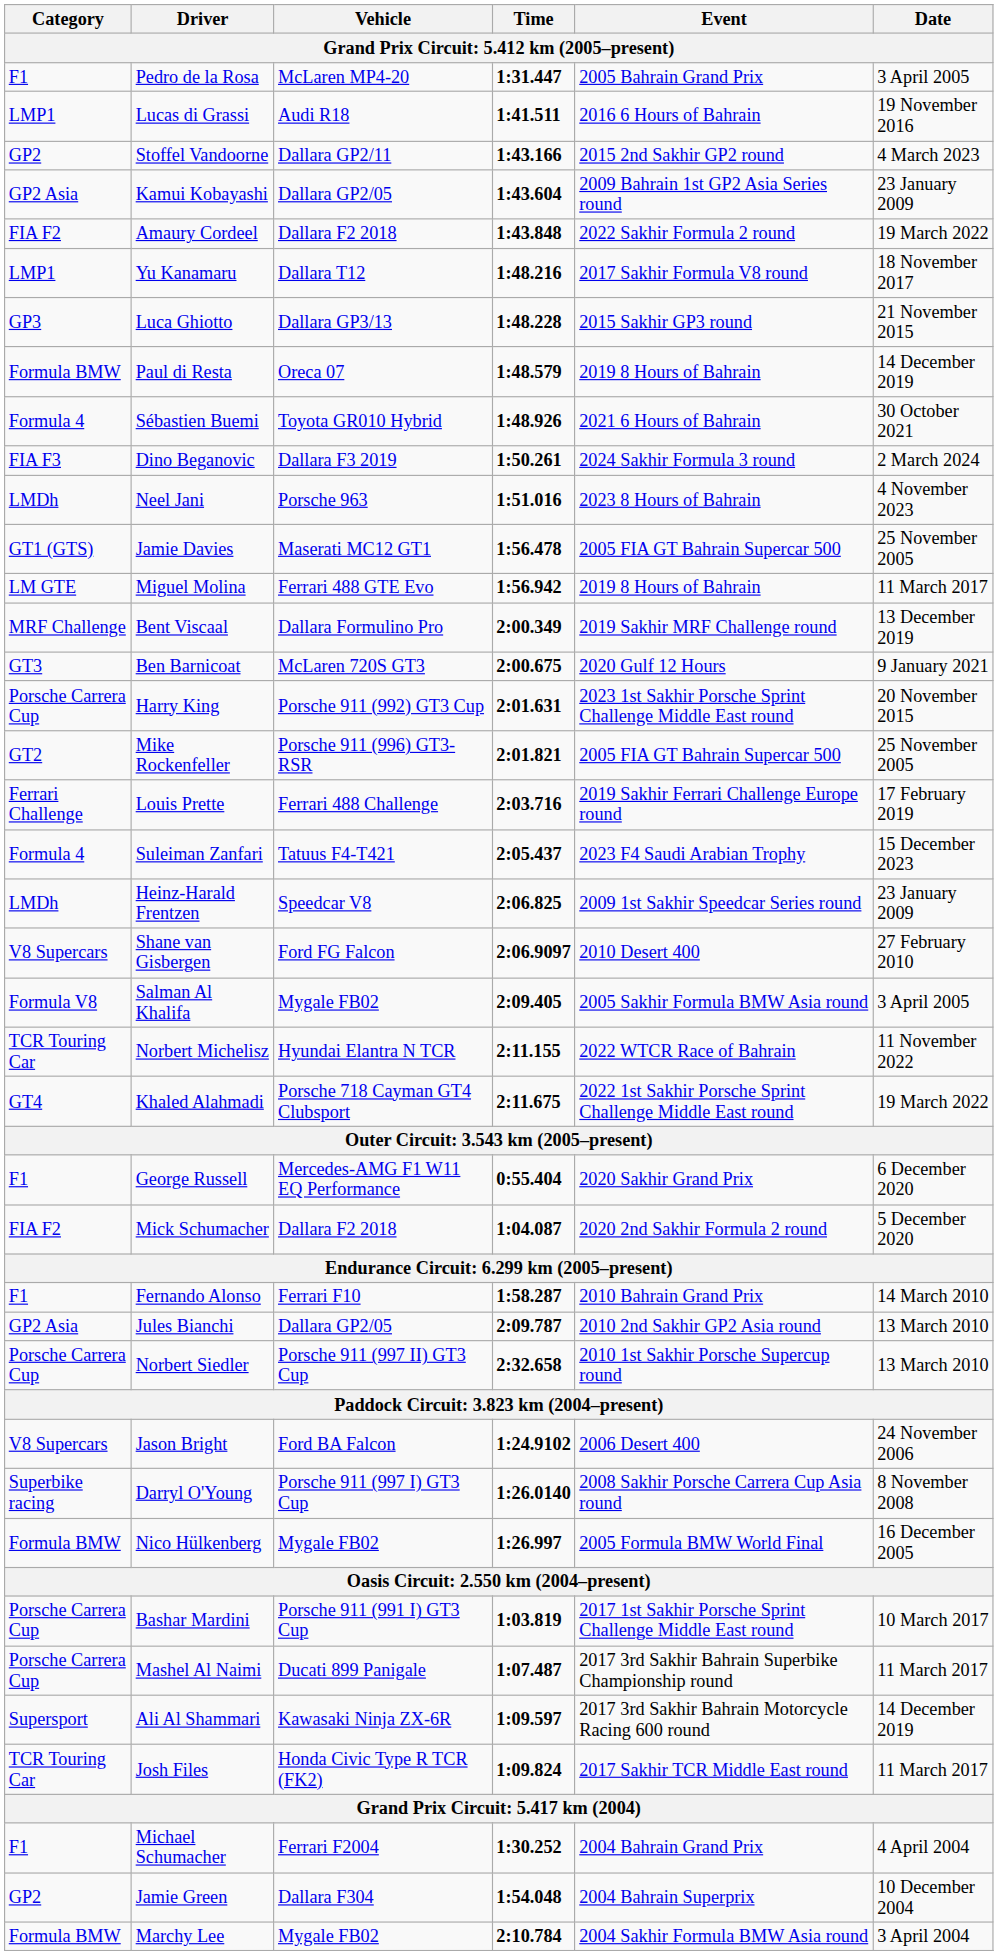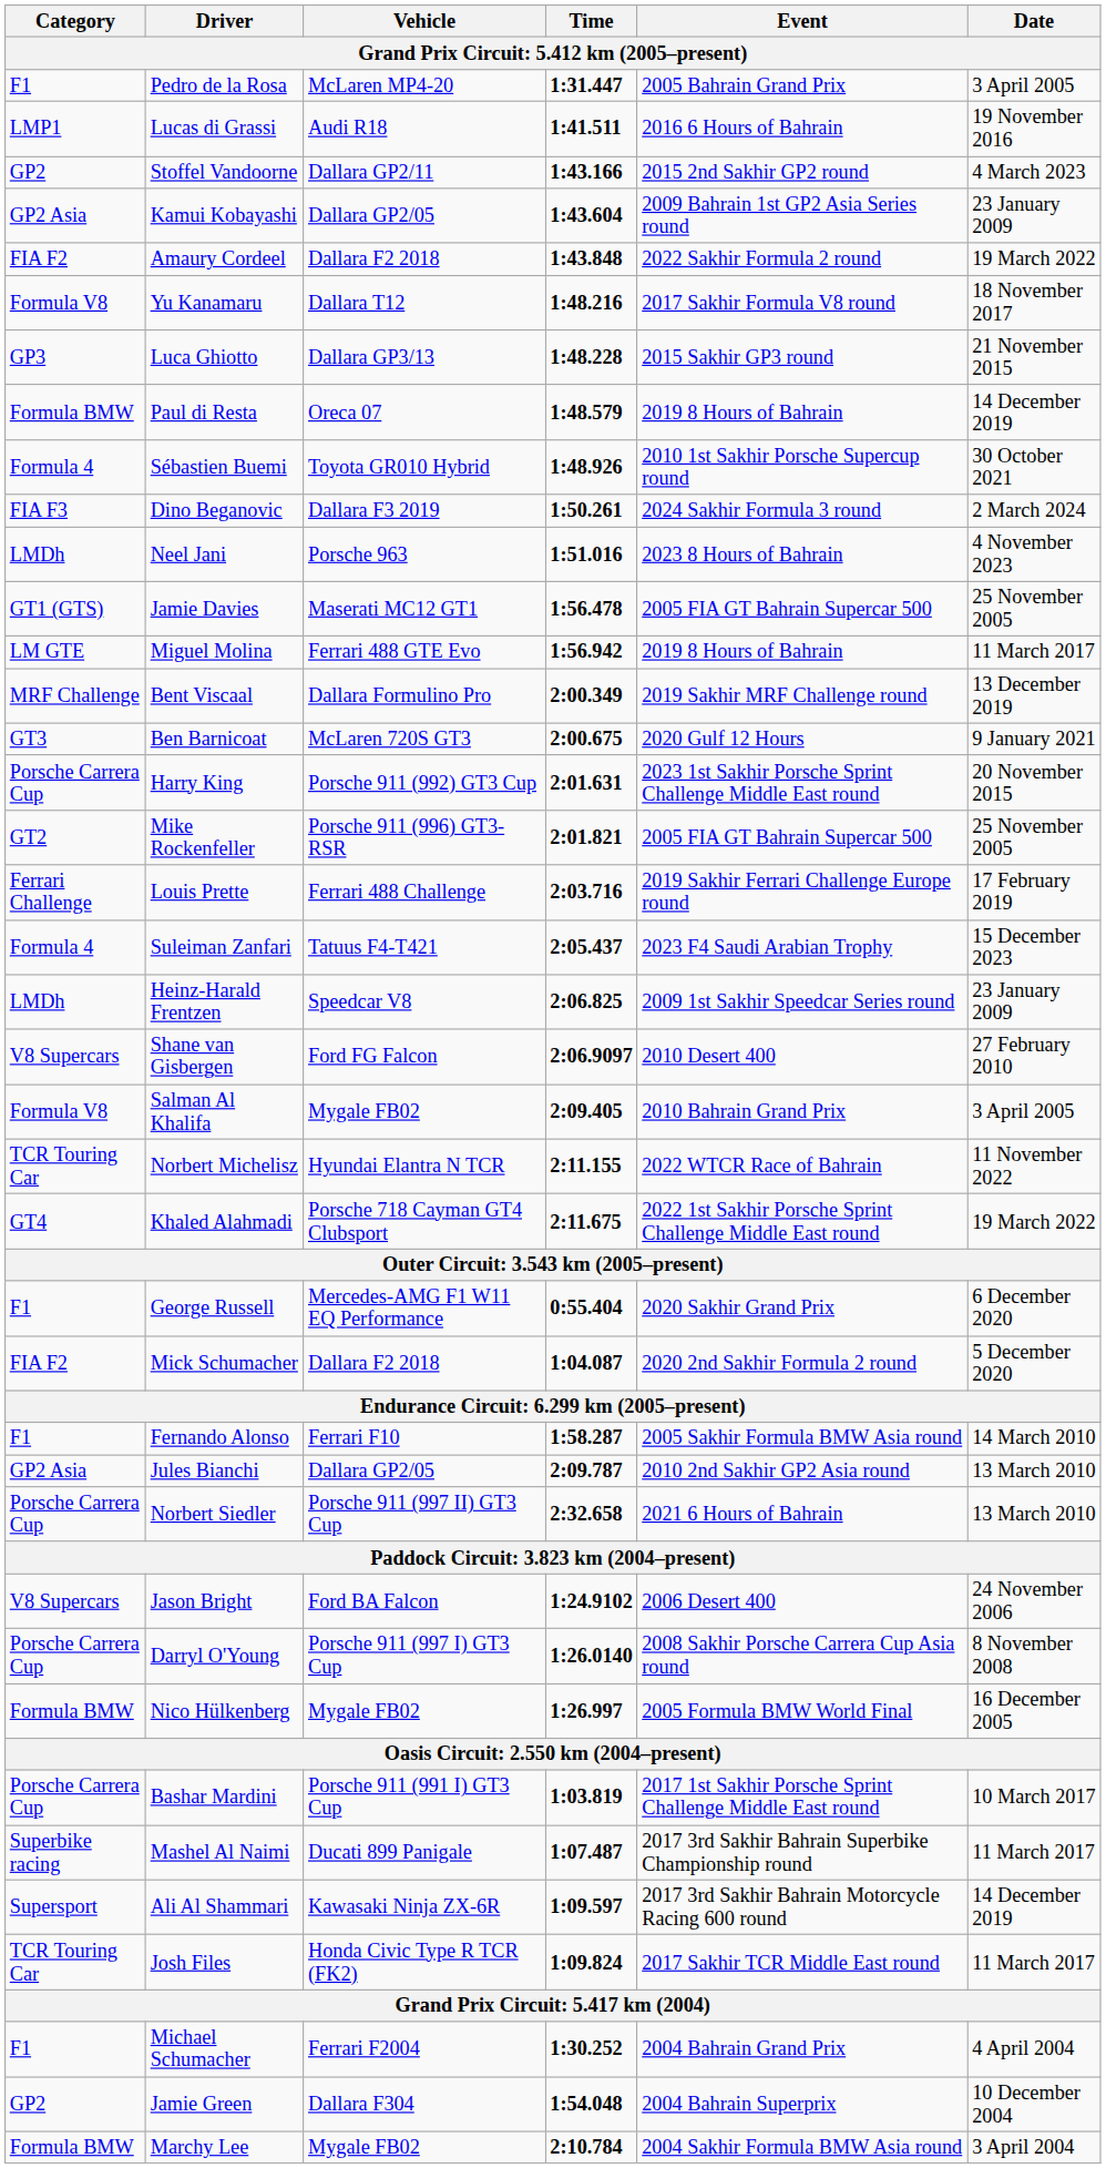Yu Kanamaru | Category: LMP1 -> Formula V8
Sébastien Buemi | Event: 2021 6 Hours of Bahrain -> 2010 1st Sakhir Porsche Supercup round
Salman Al Khalifa | Event: 2005 Sakhir Formula BMW Asia round -> 2010 Bahrain Grand Prix
Fernando Alonso | Event: 2010 Bahrain Grand Prix -> 2005 Sakhir Formula BMW Asia round
Norbert Siedler | Event: 2010 1st Sakhir Porsche Supercup round -> 2021 6 Hours of Bahrain
Darryl O'Young | Category: Superbike racing -> Porsche Carrera Cup
Mashel Al Naimi | Category: Porsche Carrera Cup -> Superbike racing
